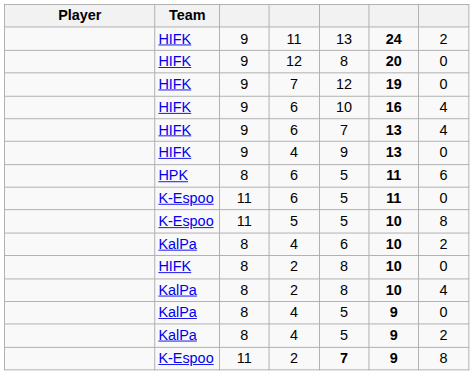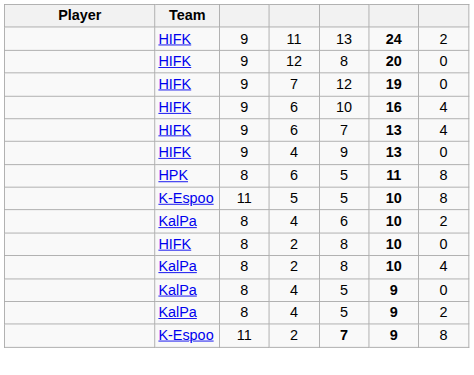HPK / 6 | column 7: 6 -> 8
- row: K-Espoo | 11 | 6 | 5 | 11 | 0
